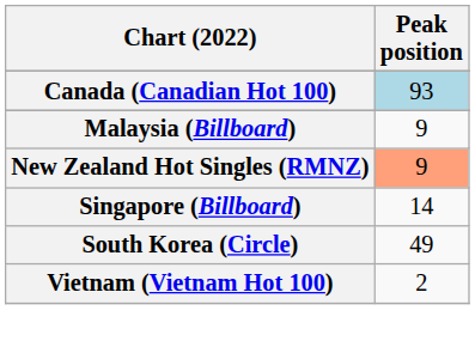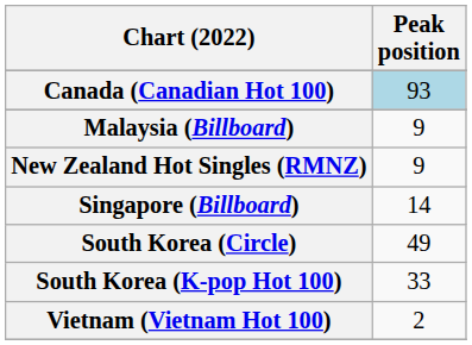New Zealand Hot Singles (RMNZ) | Peak position: lightsalmon background -> no background
+ row: South Korea (K-pop Hot 100) | 33
